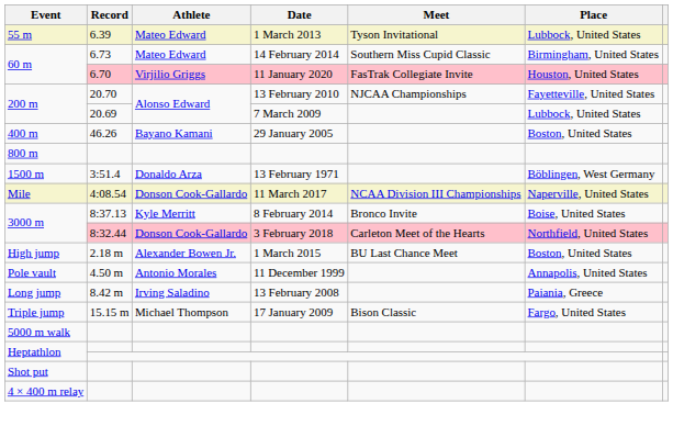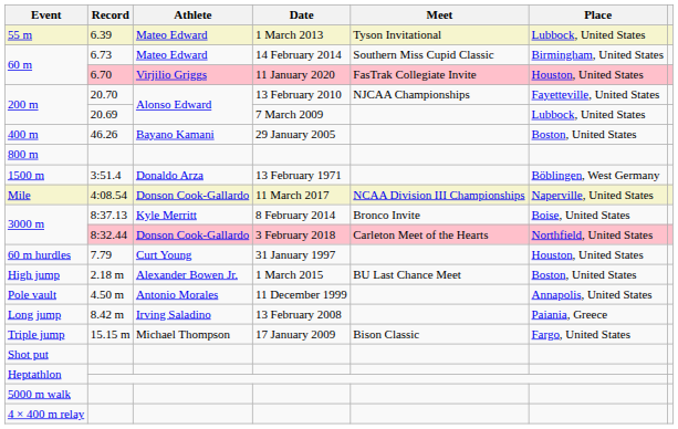+ row: 60 m hurdles | 7.79 | Curt Young | 31 January 1997 | Houston, United States
rows swapped: Shot put <-> 5000 m walk
